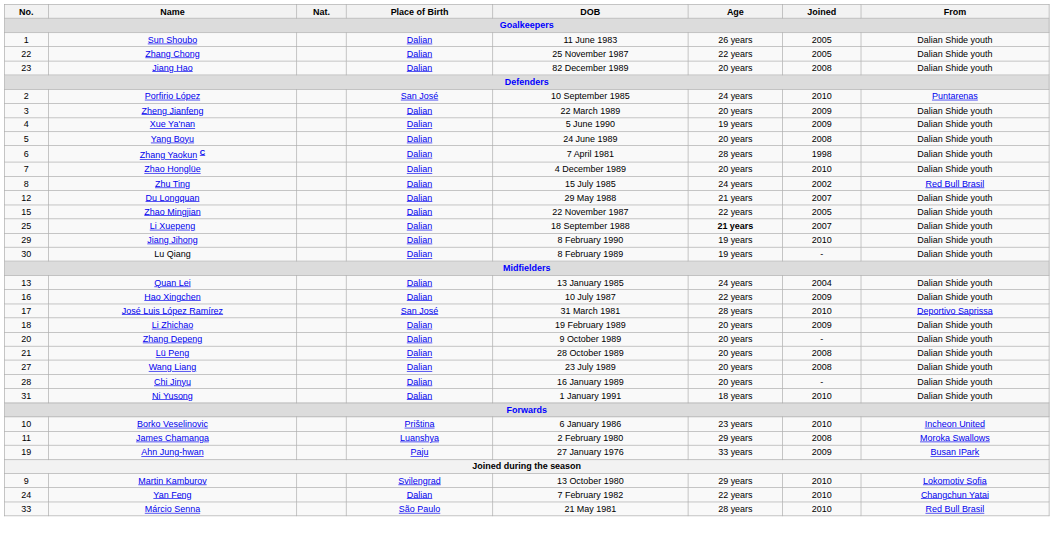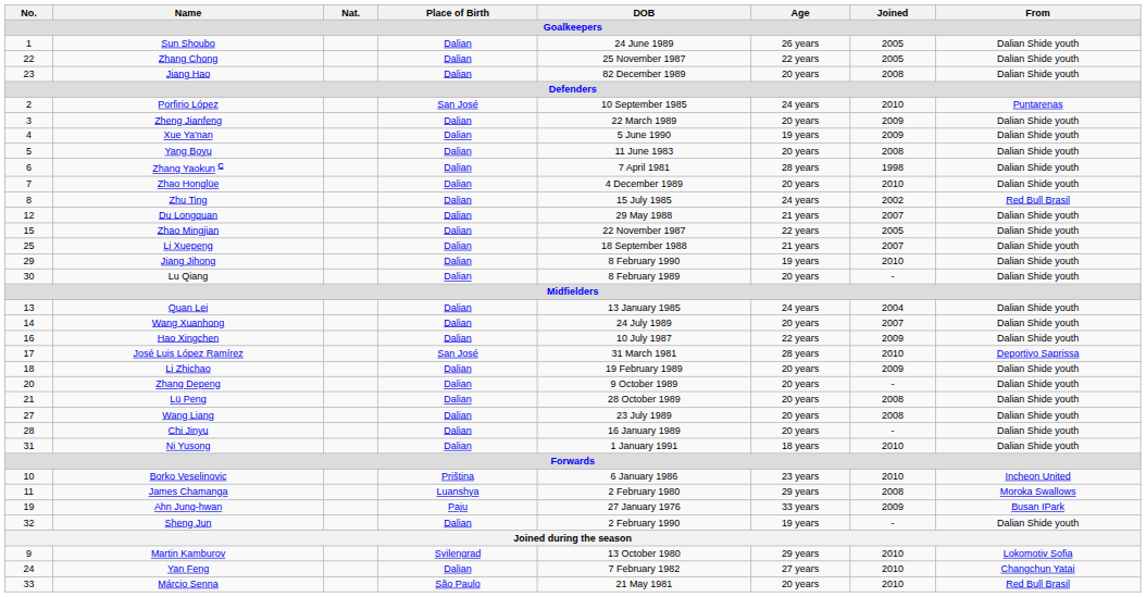Sun Shoubo | DOB: 11 June 1983 -> 24 June 1989
Yang Boyu | DOB: 24 June 1989 -> 11 June 1983
Li Xuepeng | Age: bold -> normal
Lu Qiang | Age: 19 years -> 20 years
+ row: 14 | Wang Xuanhong | Dalian | 24 July 1989 | 20 years | 2007 | Dalian Shide youth
+ row: 32 | Sheng Jun | Dalian | 2 February 1990 | 19 years | - | Dalian Shide youth
Yan Feng | Age: 22 years -> 27 years
Márcio Senna | Age: 28 years -> 20 years
